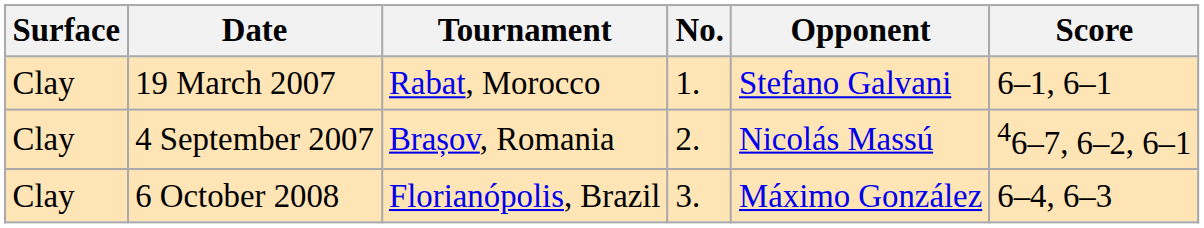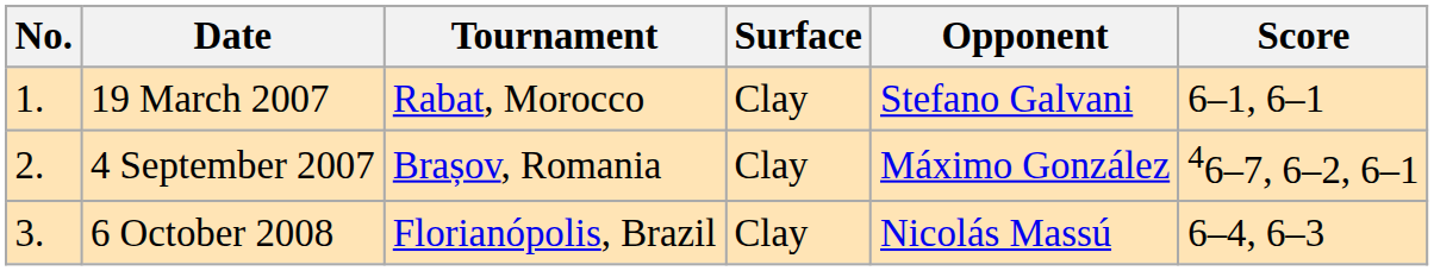columns swapped: No. <-> Surface
4 September 2007 | Opponent: Nicolás Massú -> Máximo González
6 October 2008 | Opponent: Máximo González -> Nicolás Massú
